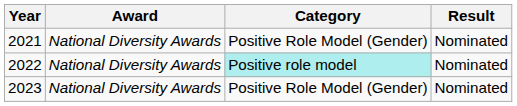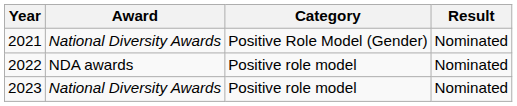2022 | Award: National Diversity Awards -> NDA awards
2022 | Category: paleturquoise background -> no background
2023 | Category: Positive Role Model (Gender) -> Positive role model
